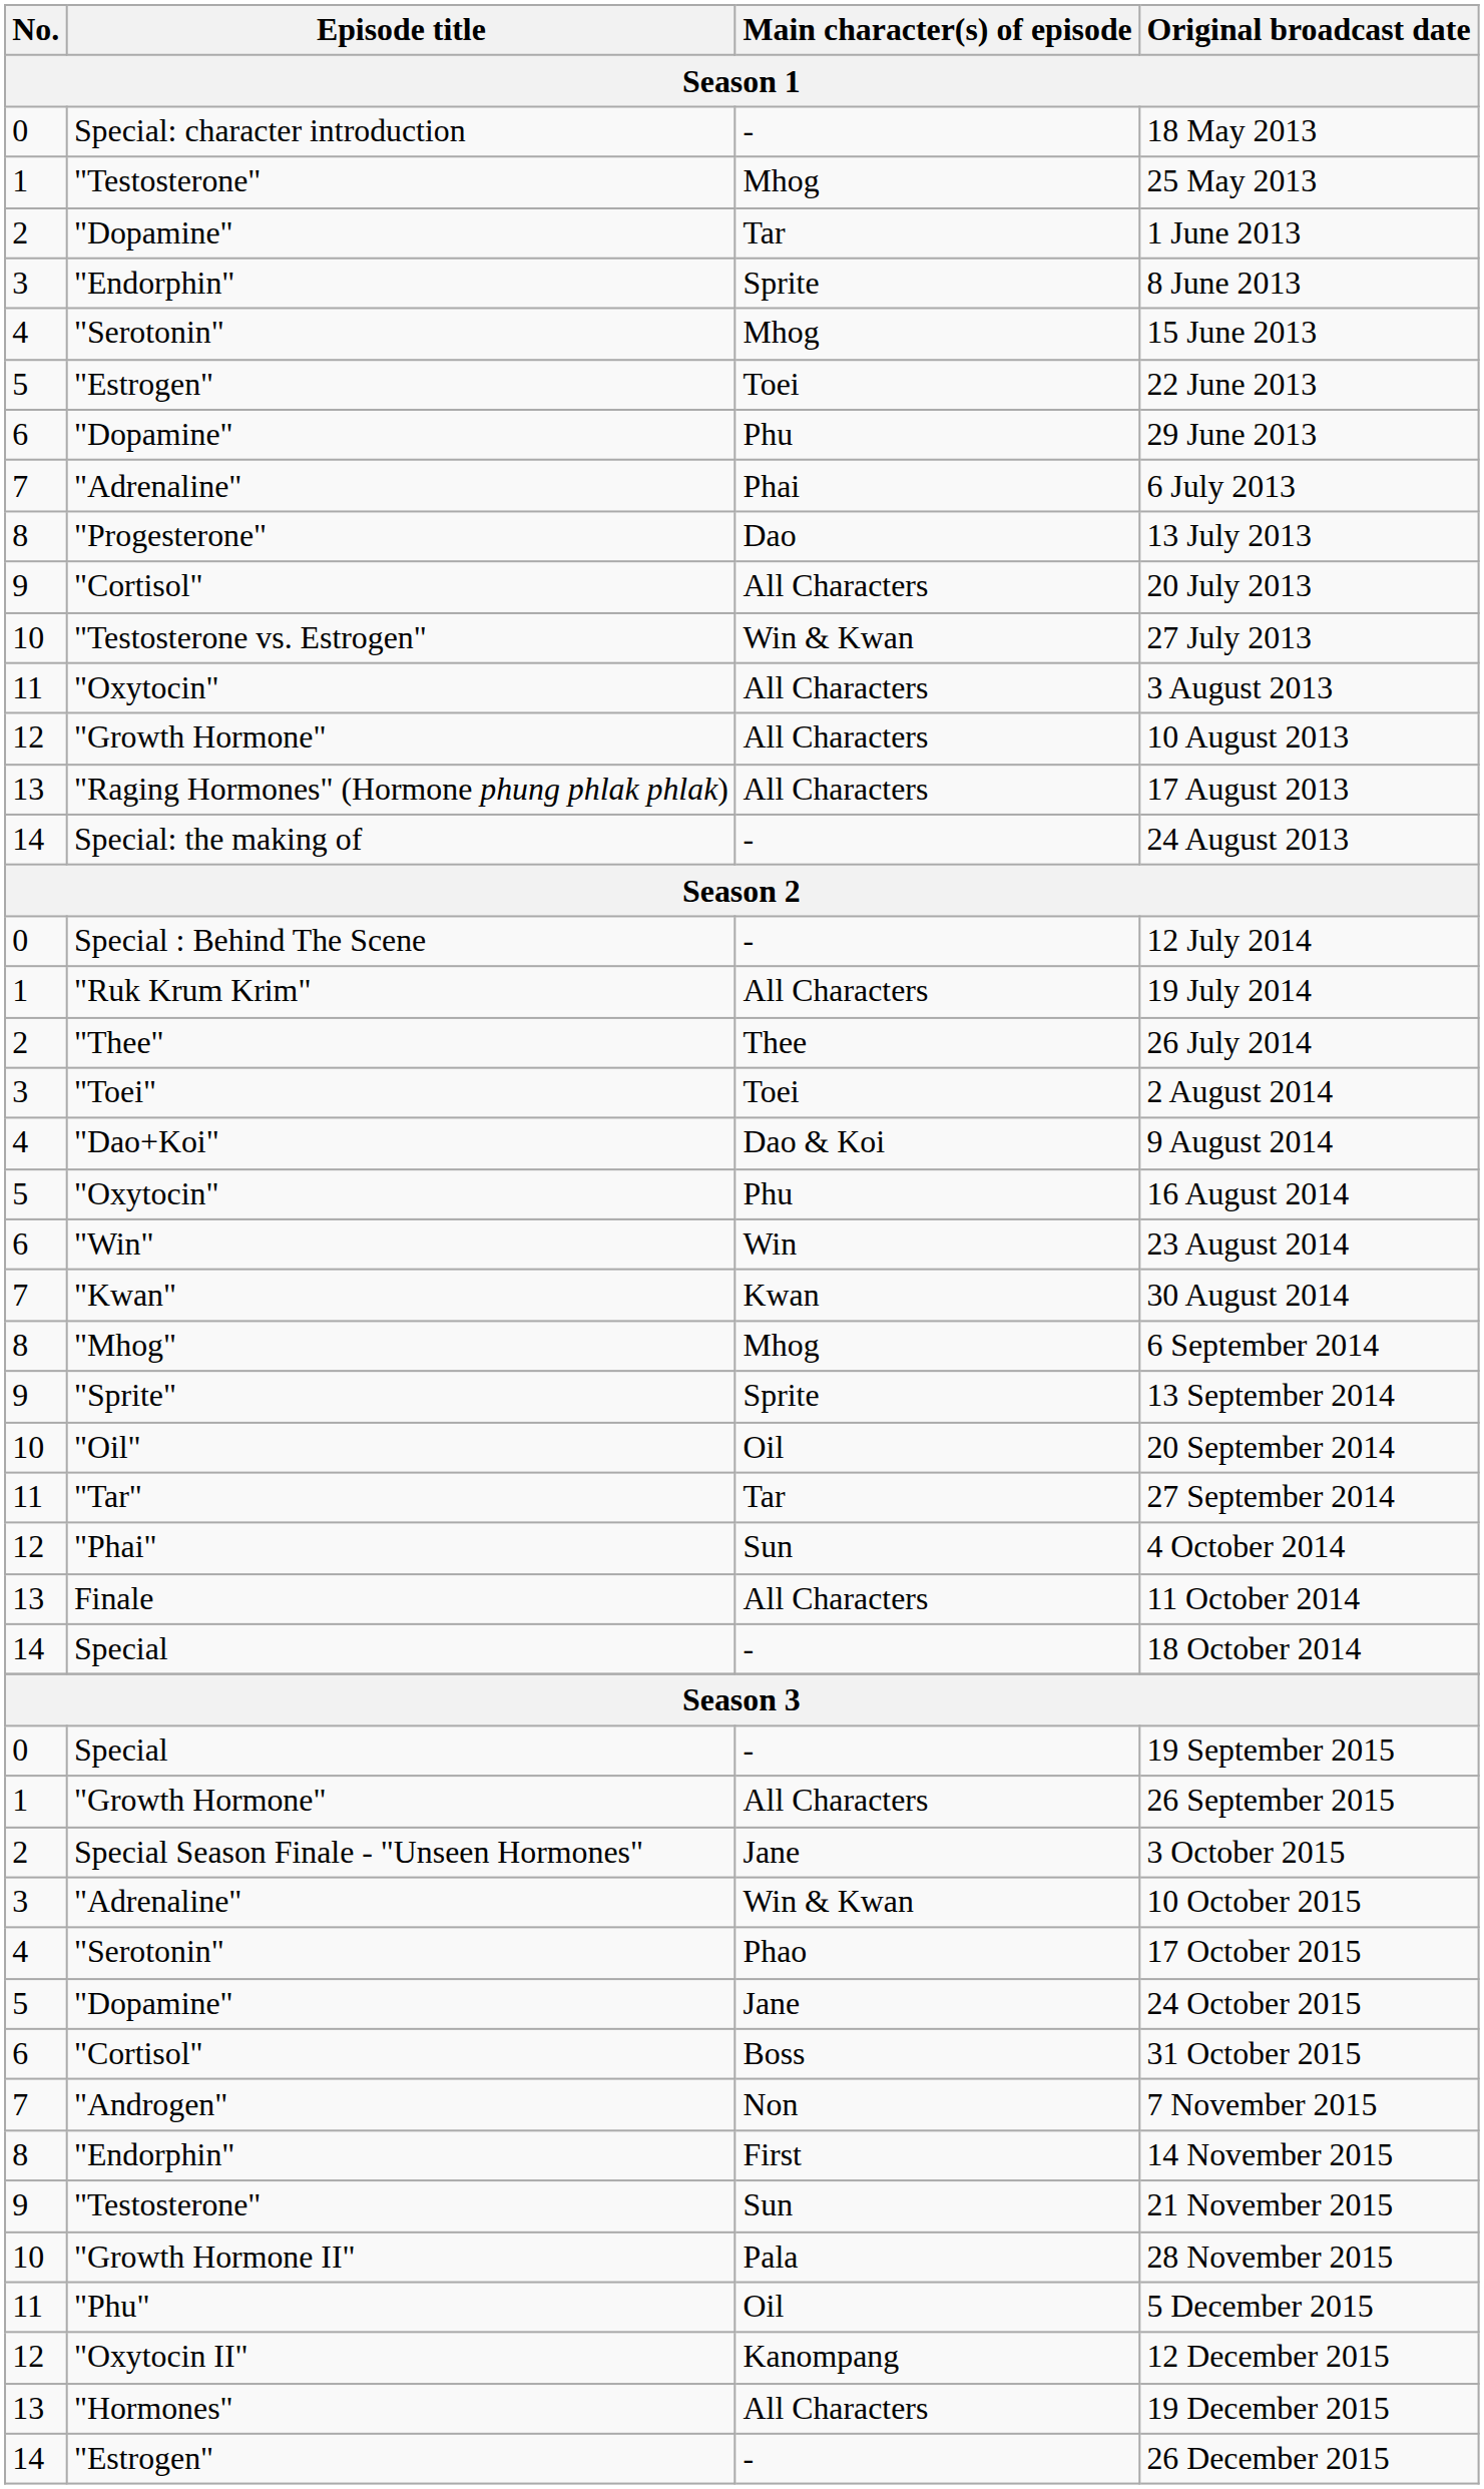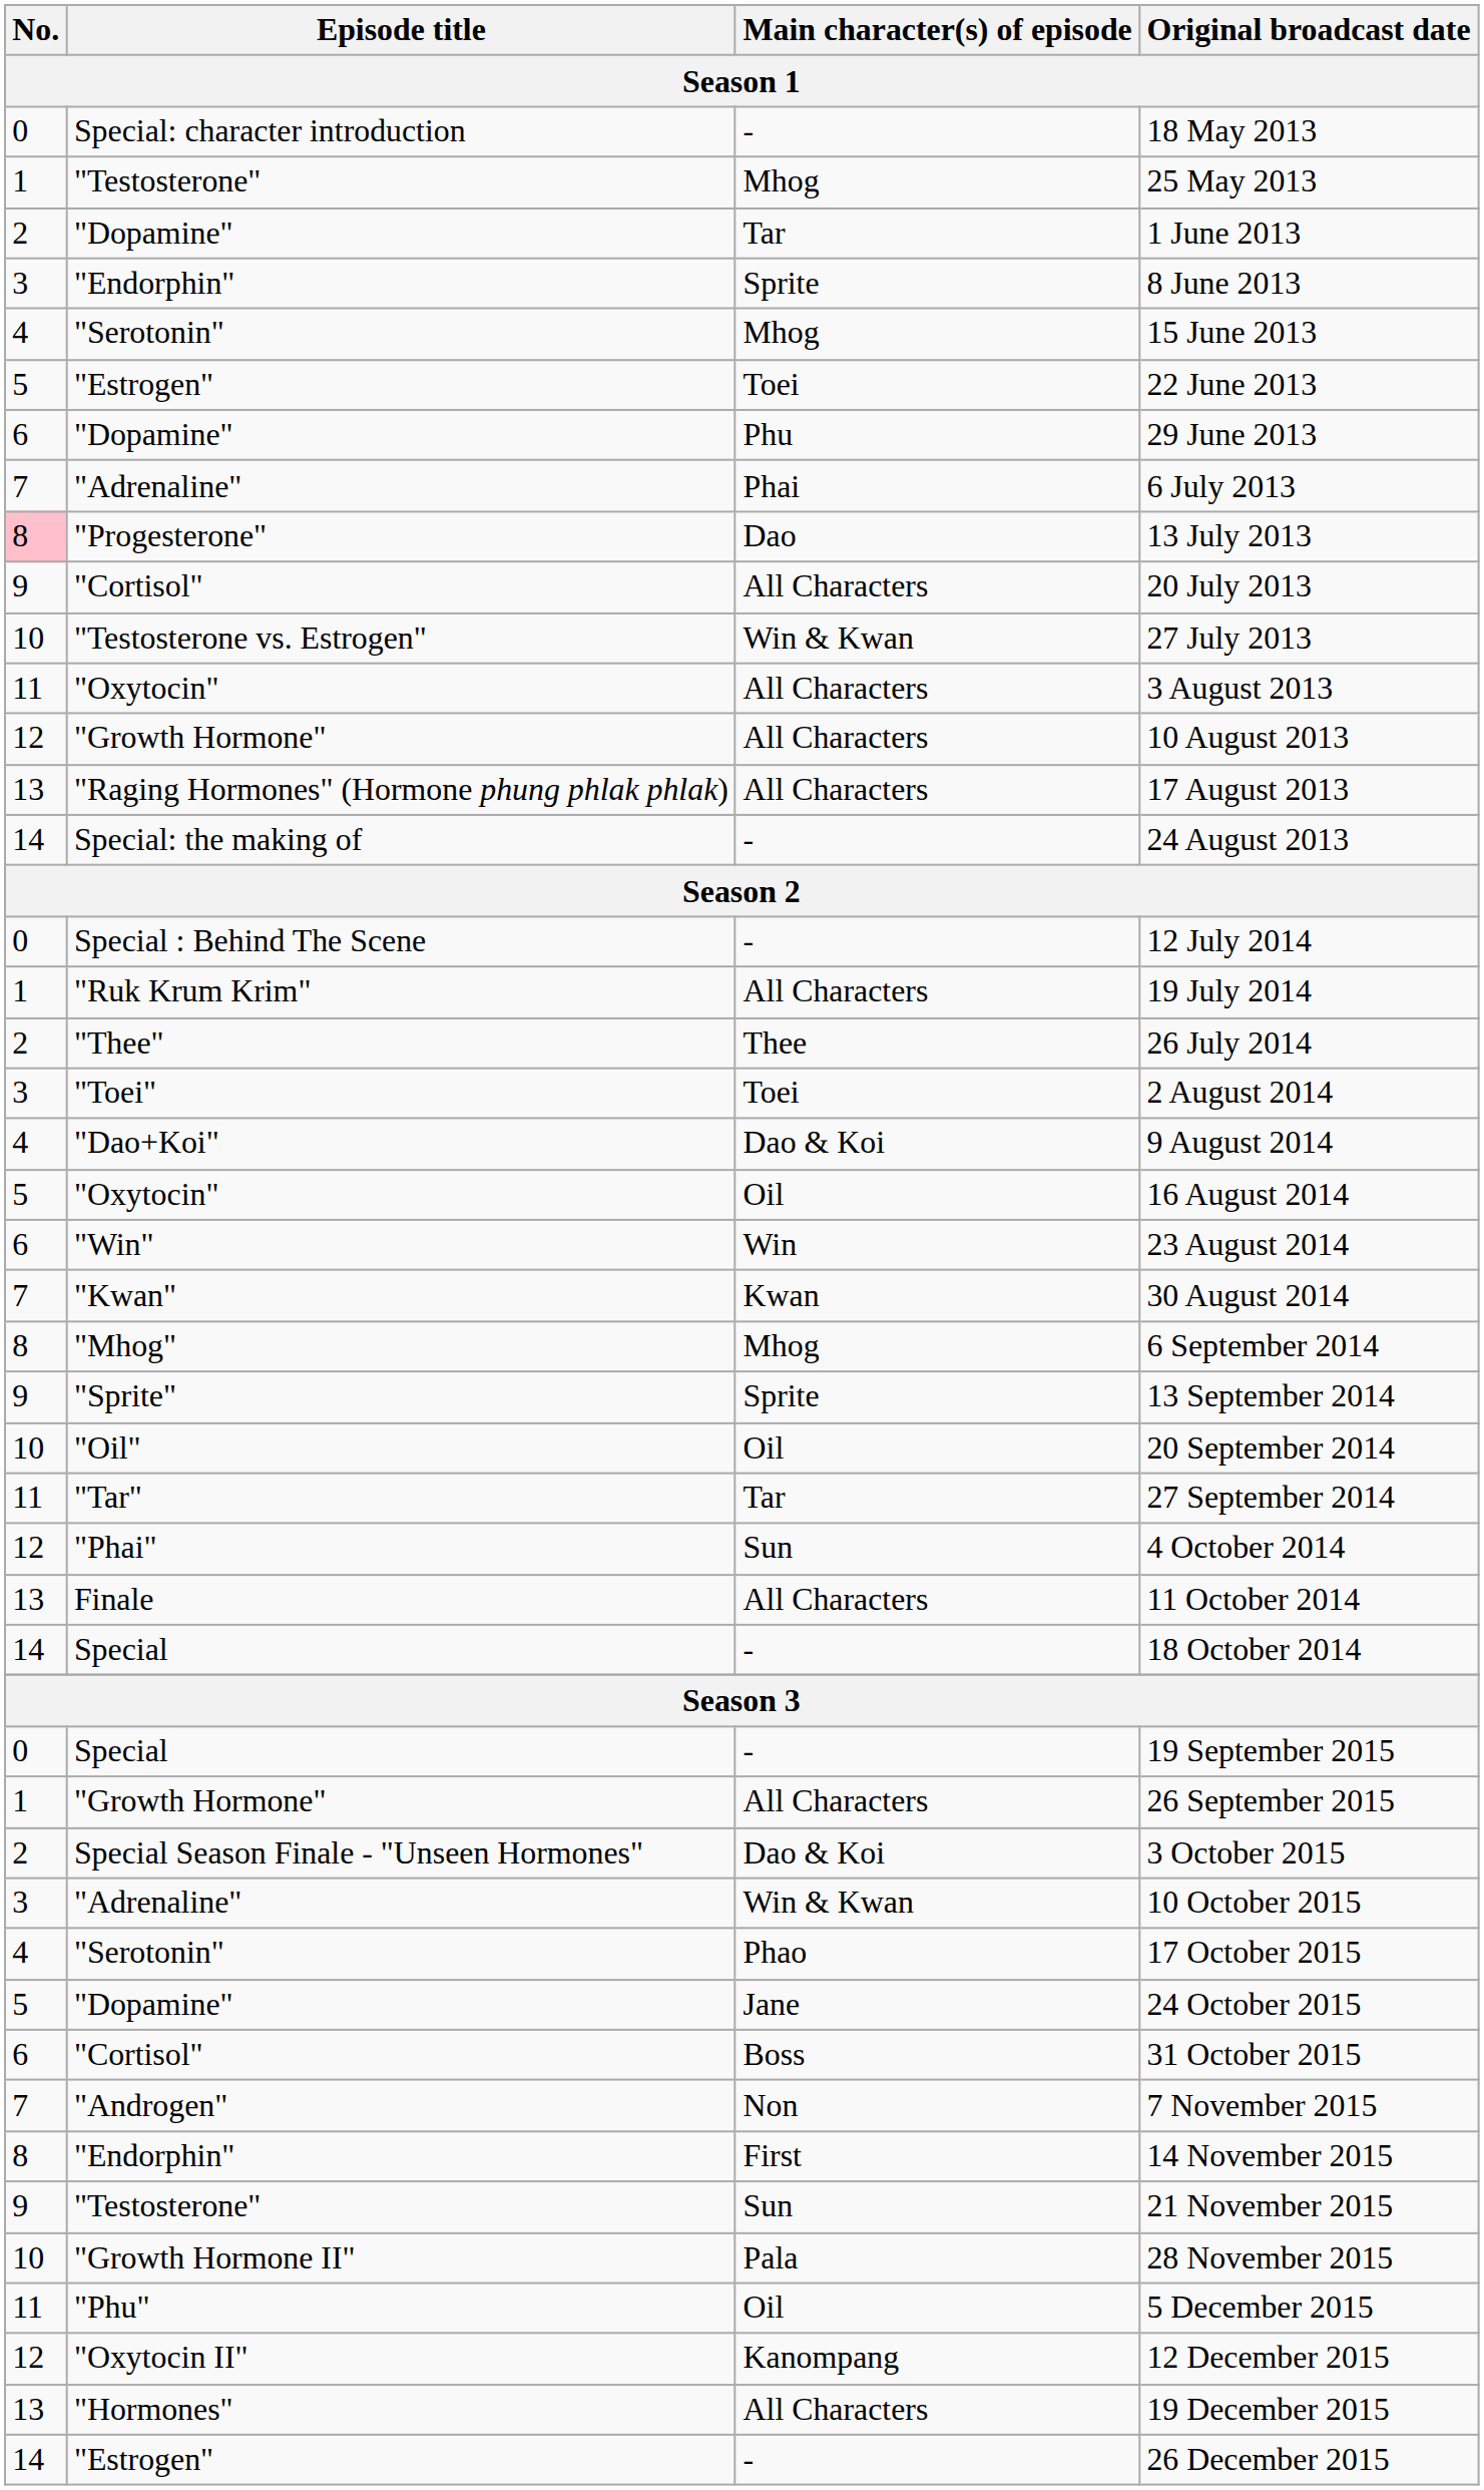13 July 2013 | No.: no background -> pink background
16 August 2014 | Main character(s) of episode: Phu -> Oil
3 October 2015 | Main character(s) of episode: Jane -> Dao & Koi
